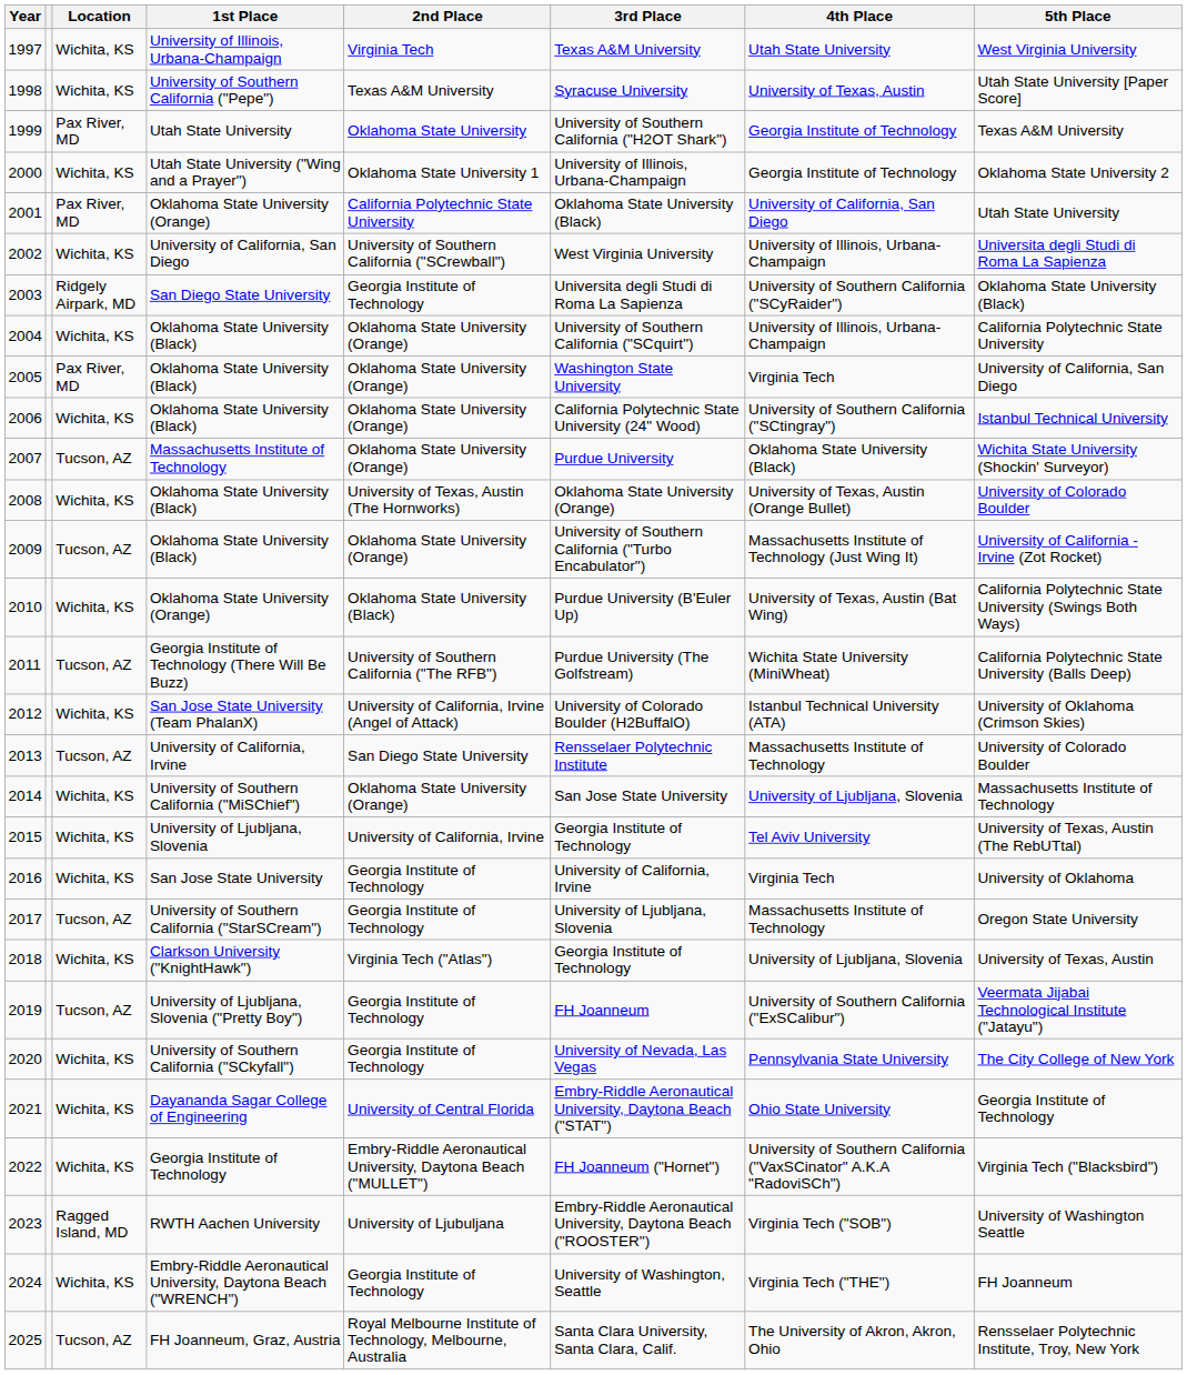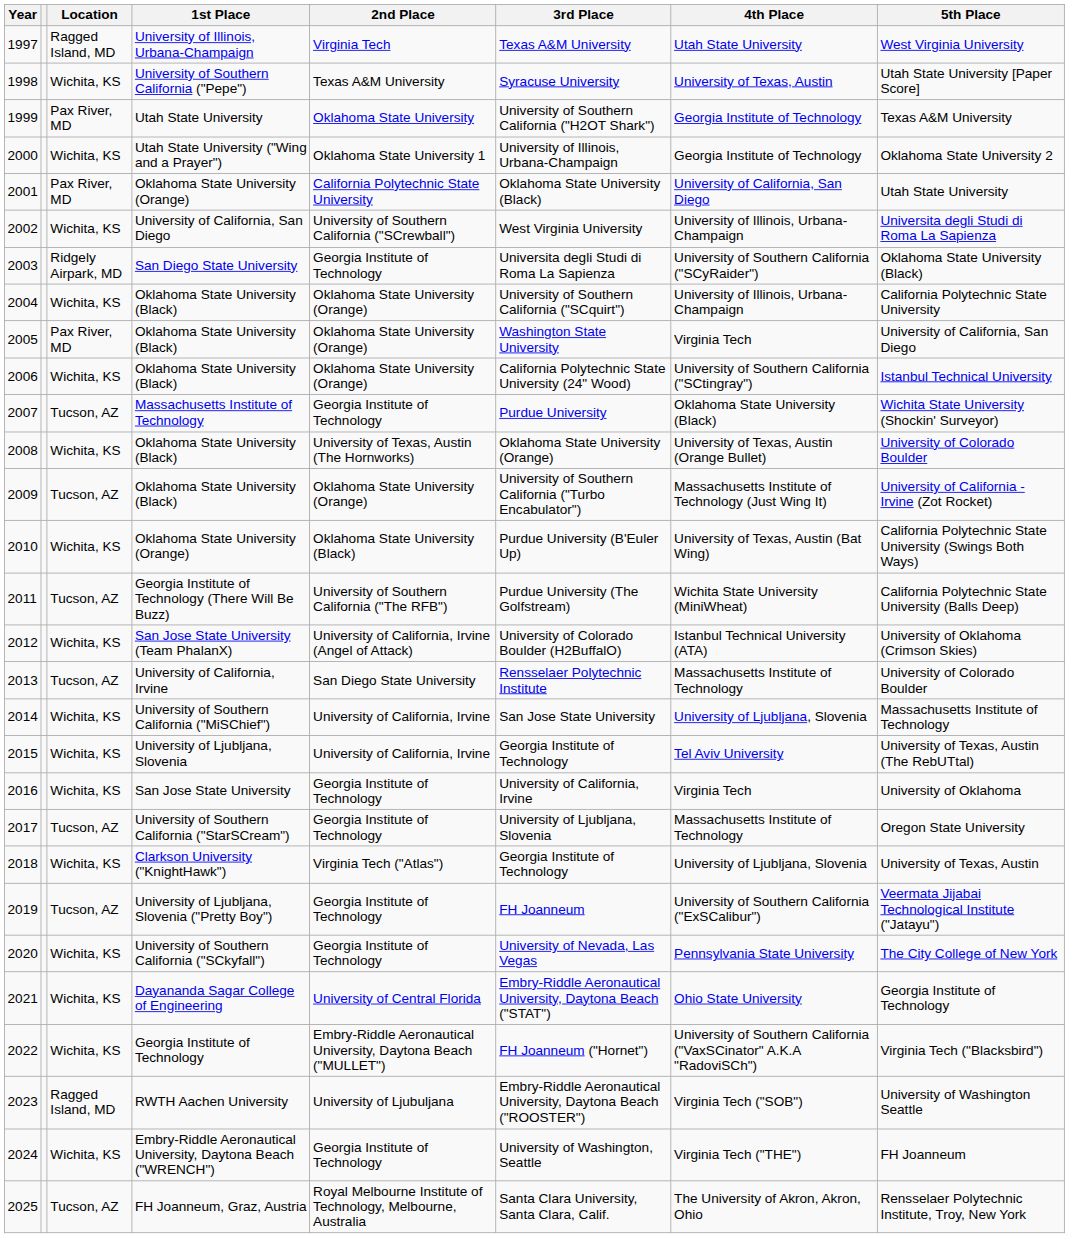1997 | Location: Wichita, KS -> Ragged Island, MD
2007 | 2nd Place: Oklahoma State University (Orange) -> Georgia Institute of Technology
2014 | 2nd Place: Oklahoma State University (Orange) -> University of California, Irvine
